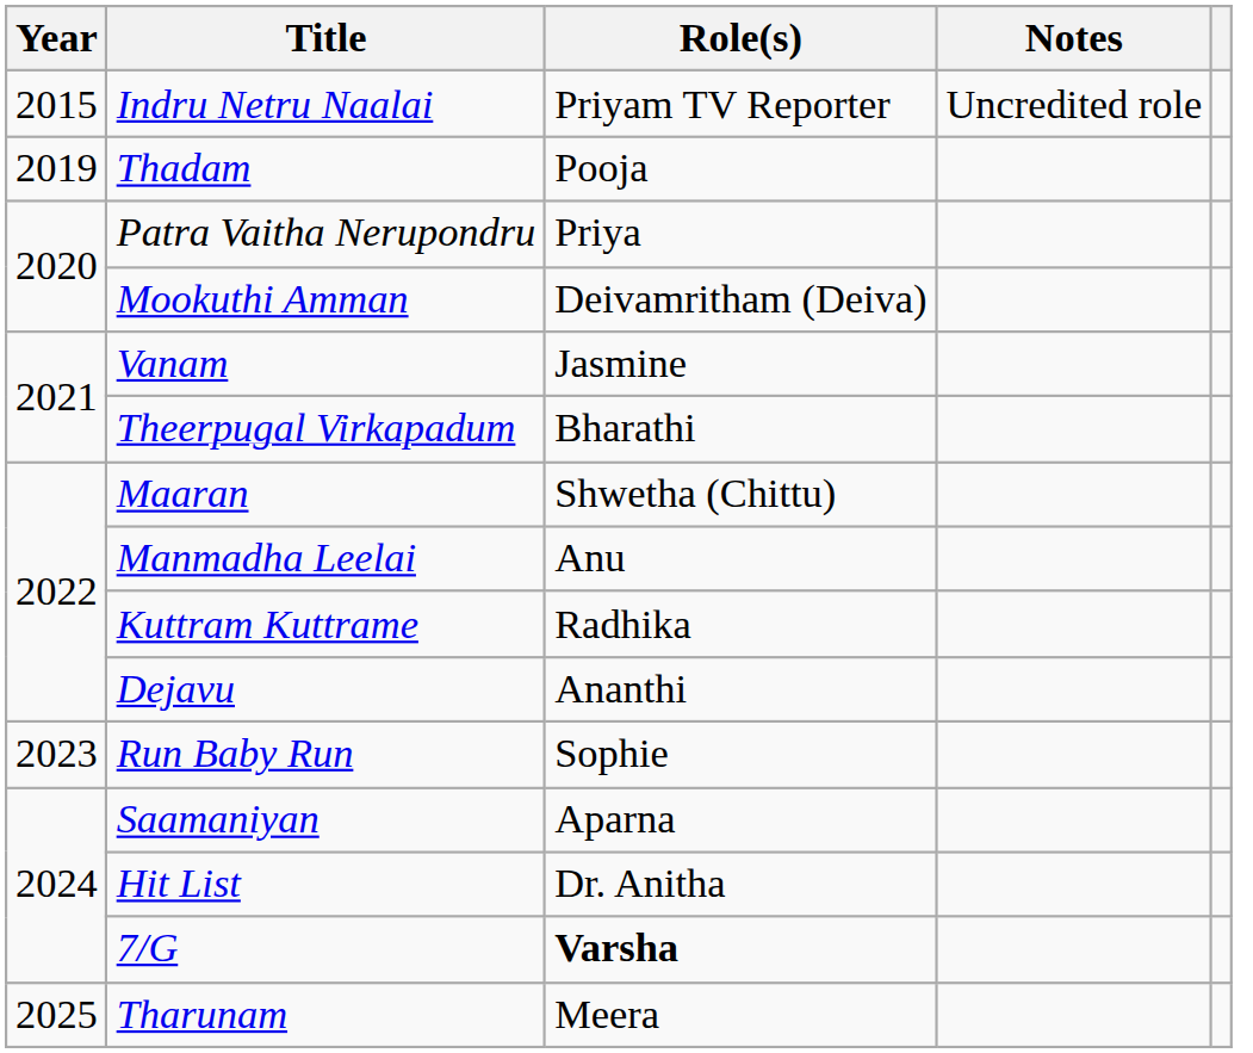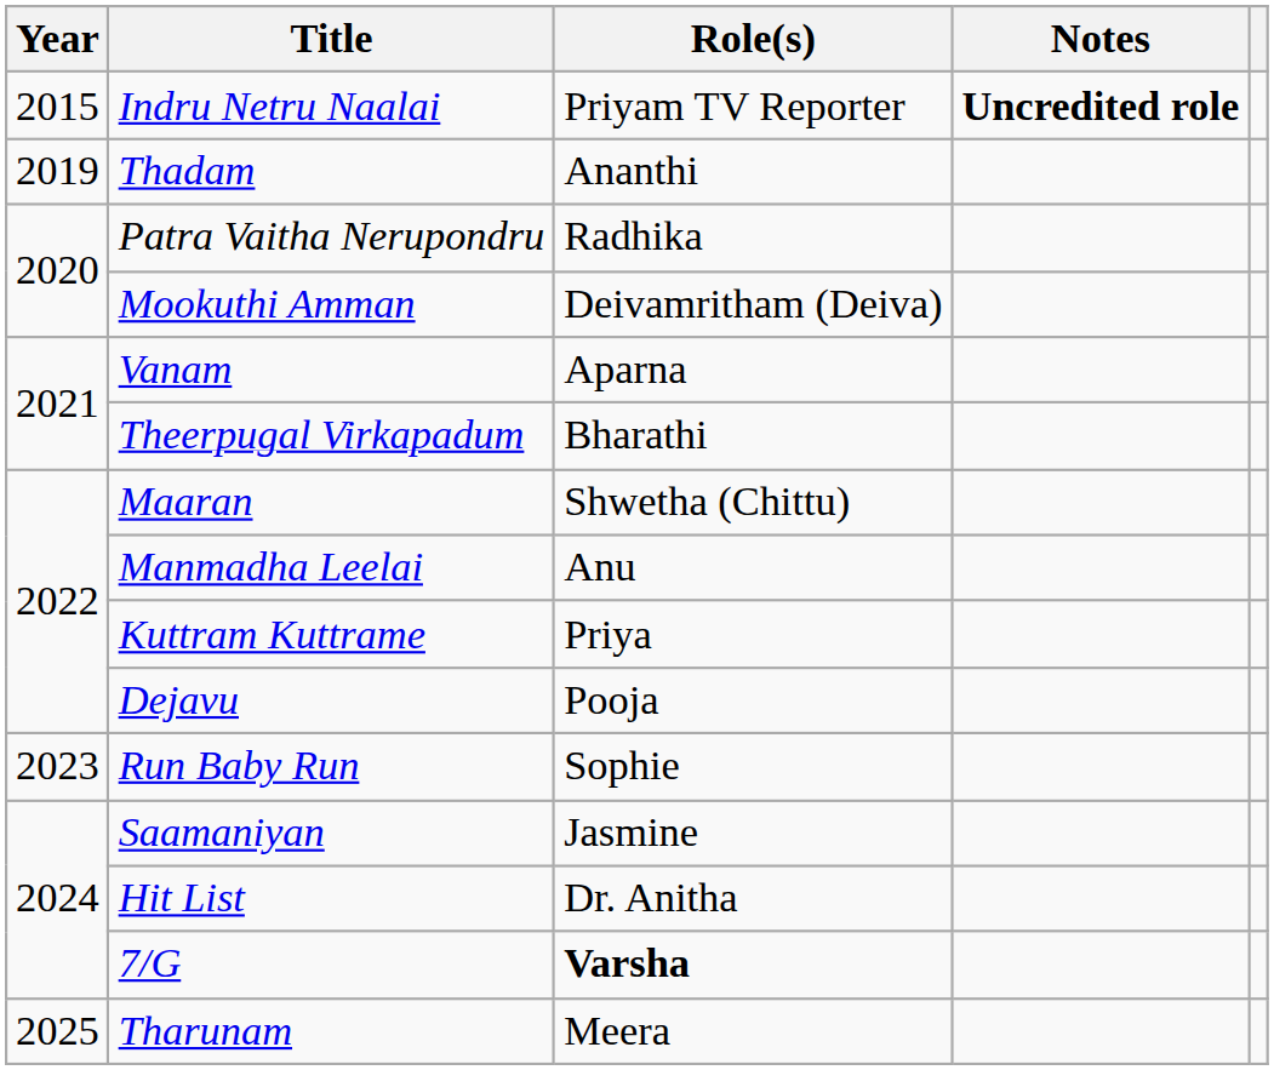Indru Netru Naalai | Notes: normal -> bold
Thadam | Role(s): Pooja -> Ananthi
Patra Vaitha Nerupondru | Role(s): Priya -> Radhika
Vanam | Role(s): Jasmine -> Aparna
Kuttram Kuttrame | Role(s): Radhika -> Priya
Dejavu | Role(s): Ananthi -> Pooja
Saamaniyan | Role(s): Aparna -> Jasmine
